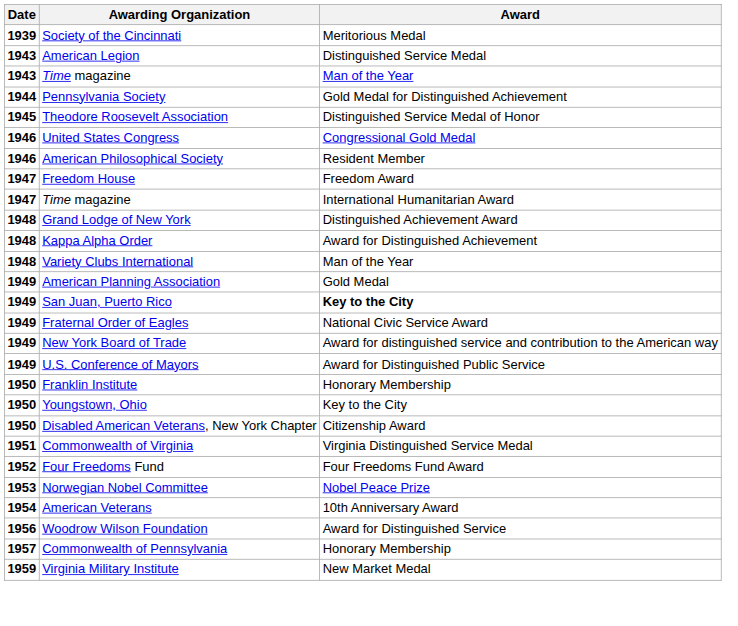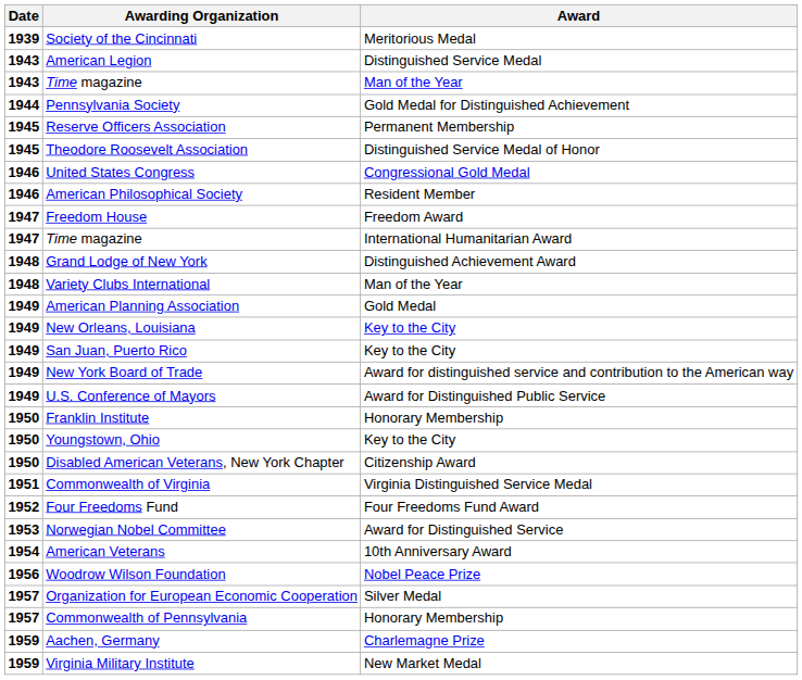+ row: 1945 | Reserve Officers Association | Permanent Membership
- row: 1948 | Kappa Alpha Order | Award for Distinguished Achievement
+ row: 1949 | New Orleans, Louisiana | Key to the City
San Juan, Puerto Rico | Award: bold -> normal
- row: 1949 | Fraternal Order of Eagles | National Civic Service Award
Norwegian Nobel Committee | Award: Nobel Peace Prize -> Award for Distinguished Service
Woodrow Wilson Foundation | Award: Award for Distinguished Service -> Nobel Peace Prize
+ row: 1957 | Organization for European Economic Cooperation | Silver Medal
+ row: 1959 | Aachen, Germany | Charlemagne Prize
